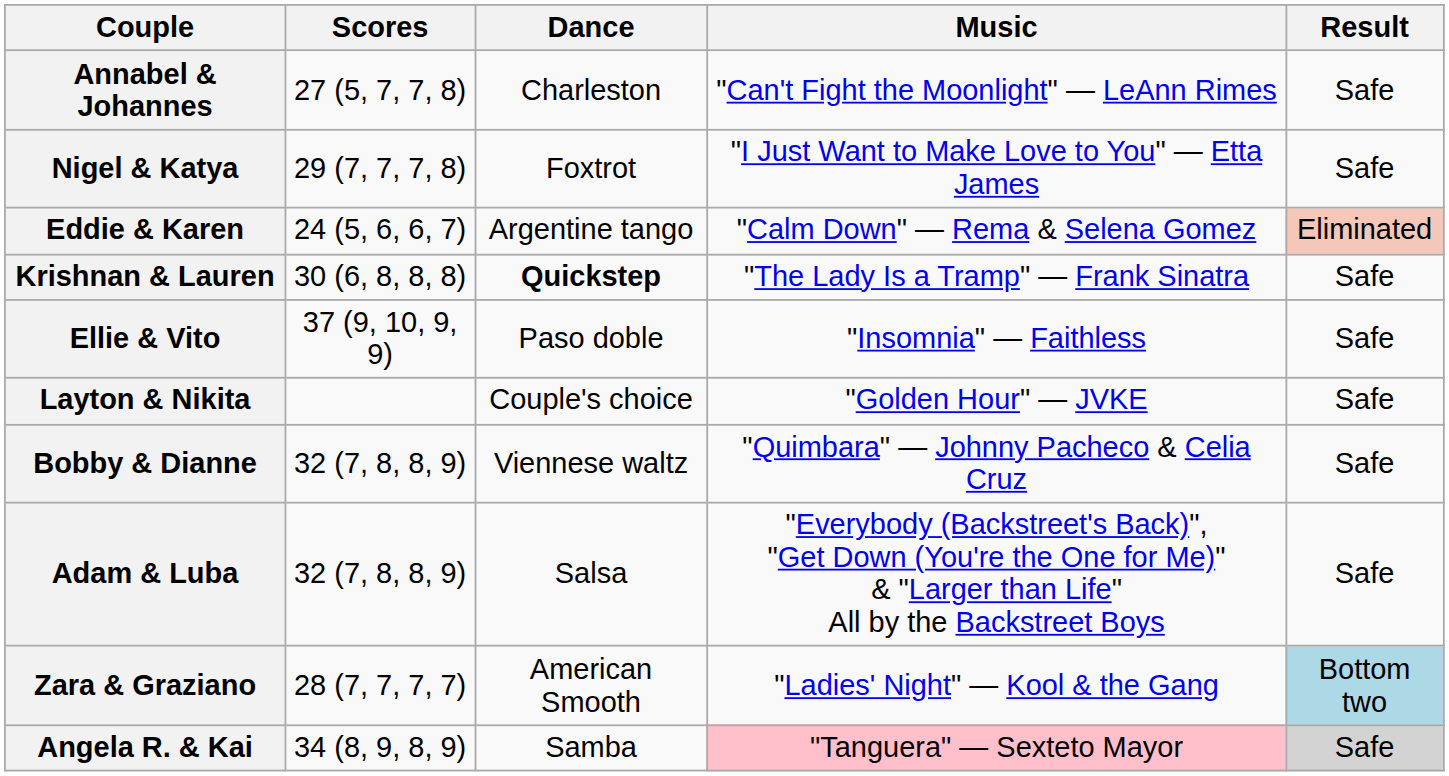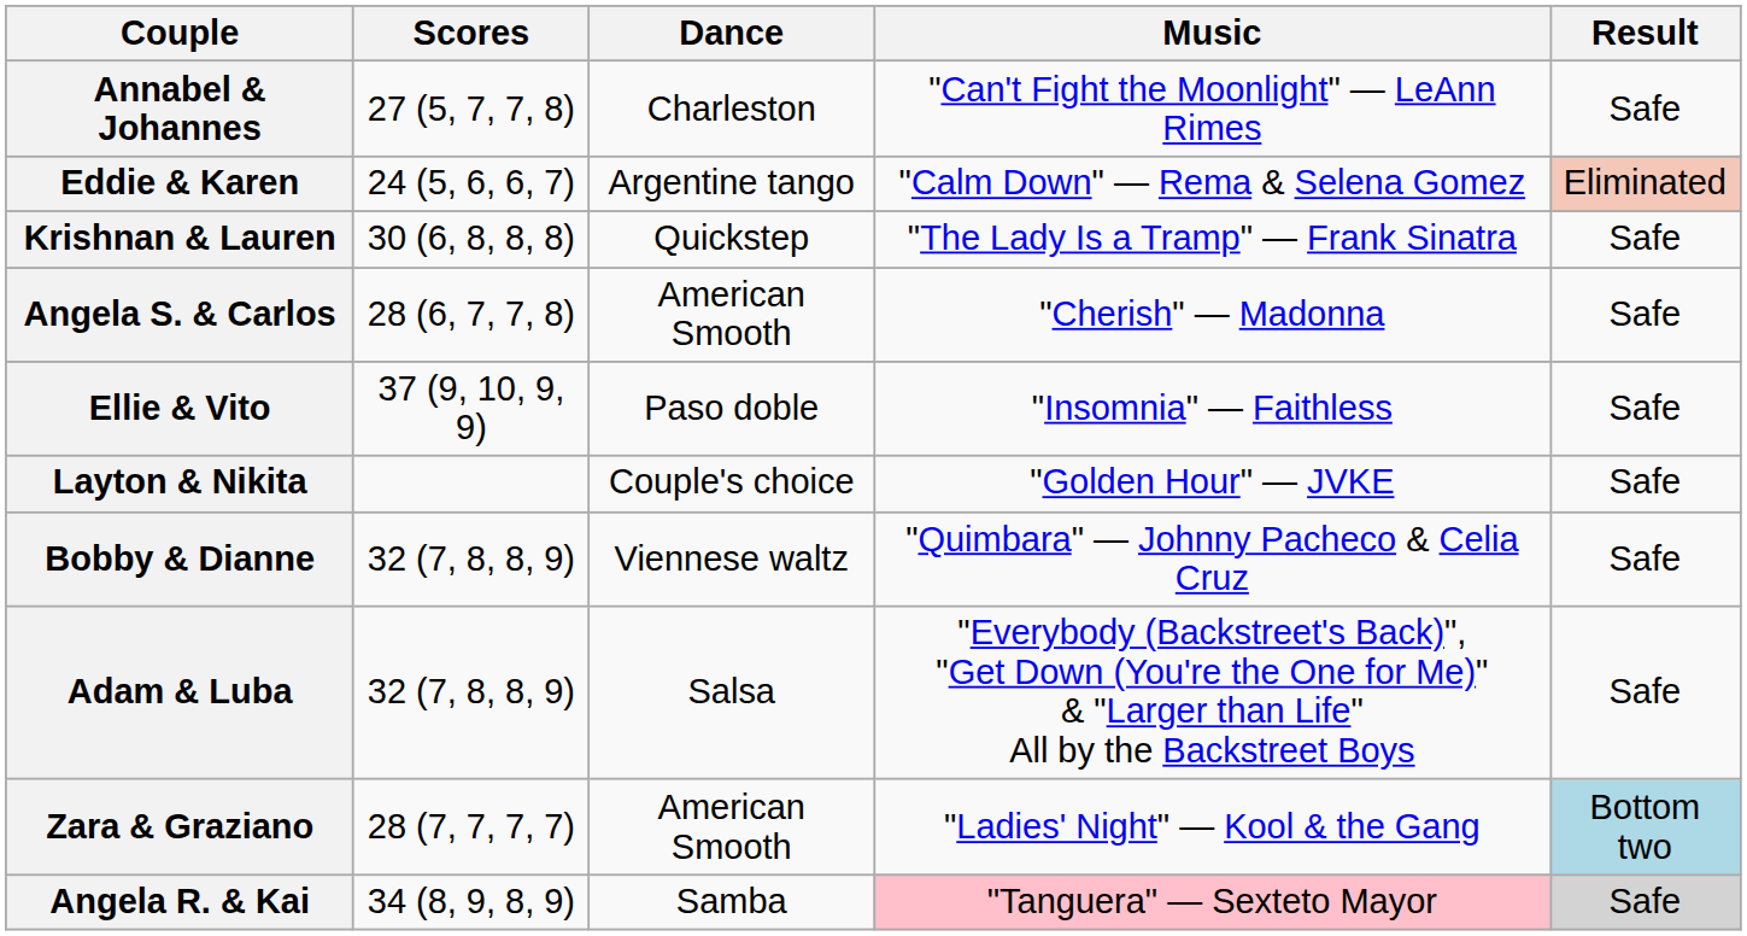- row: Nigel & Katya | 29 (7, 7, 7, 8) | Foxtrot | "I Just Want to Make Love to You" — Etta James | Safe
Krishnan & Lauren | Dance: bold -> normal
+ row: Angela S. & Carlos | 28 (6, 7, 7, 8) | American Smooth | "Cherish" — Madonna | Safe
